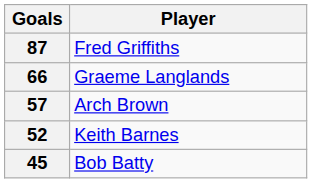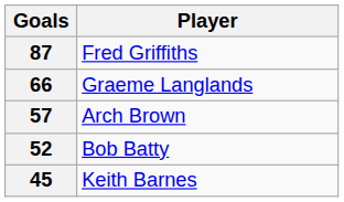52 | Player: Keith Barnes -> Bob Batty
45 | Player: Bob Batty -> Keith Barnes
